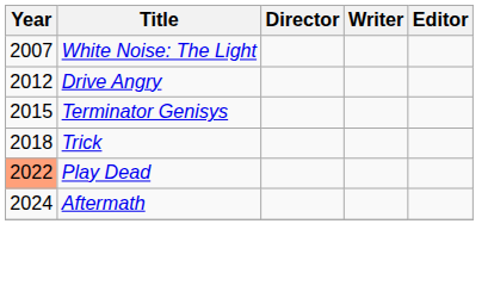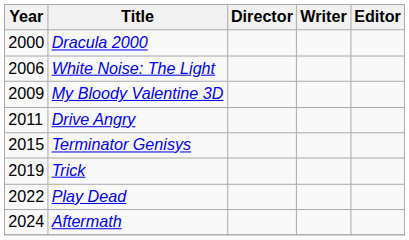+ row: 2000 | Dracula 2000
White Noise: The Light | Year: 2007 -> 2006
+ row: 2009 | My Bloody Valentine 3D
Drive Angry | Year: 2012 -> 2011
Trick | Year: 2018 -> 2019
Play Dead | Year: lightsalmon background -> no background
